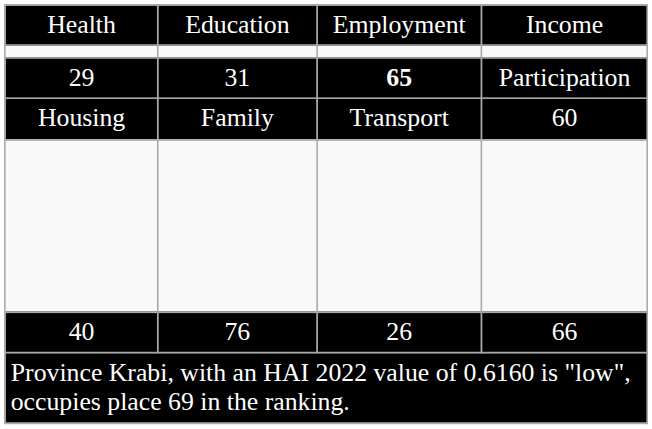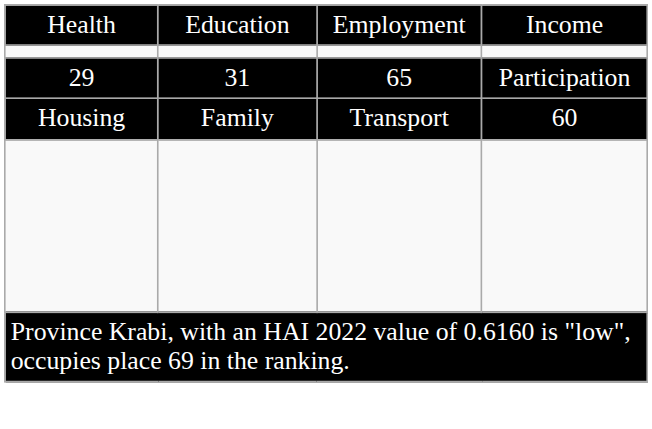29 | column 3: bold -> normal
- row: 40 | 76 | 26 | 66
